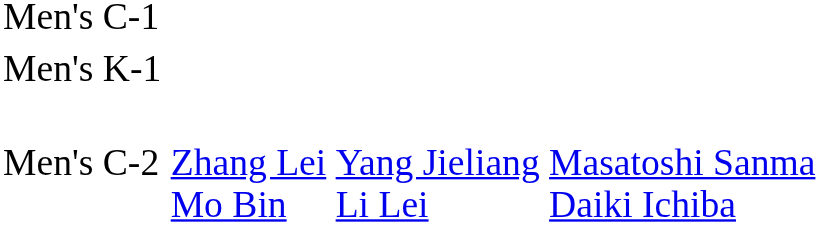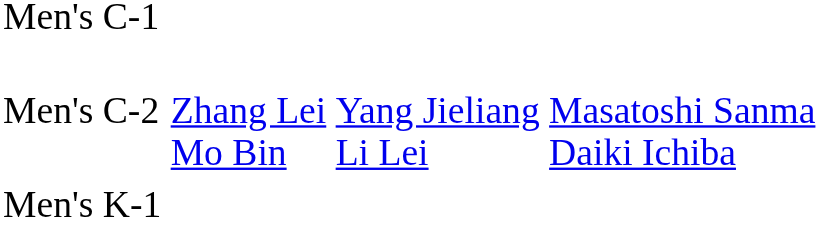rows swapped: Men's C-2 <-> Men's K-1
